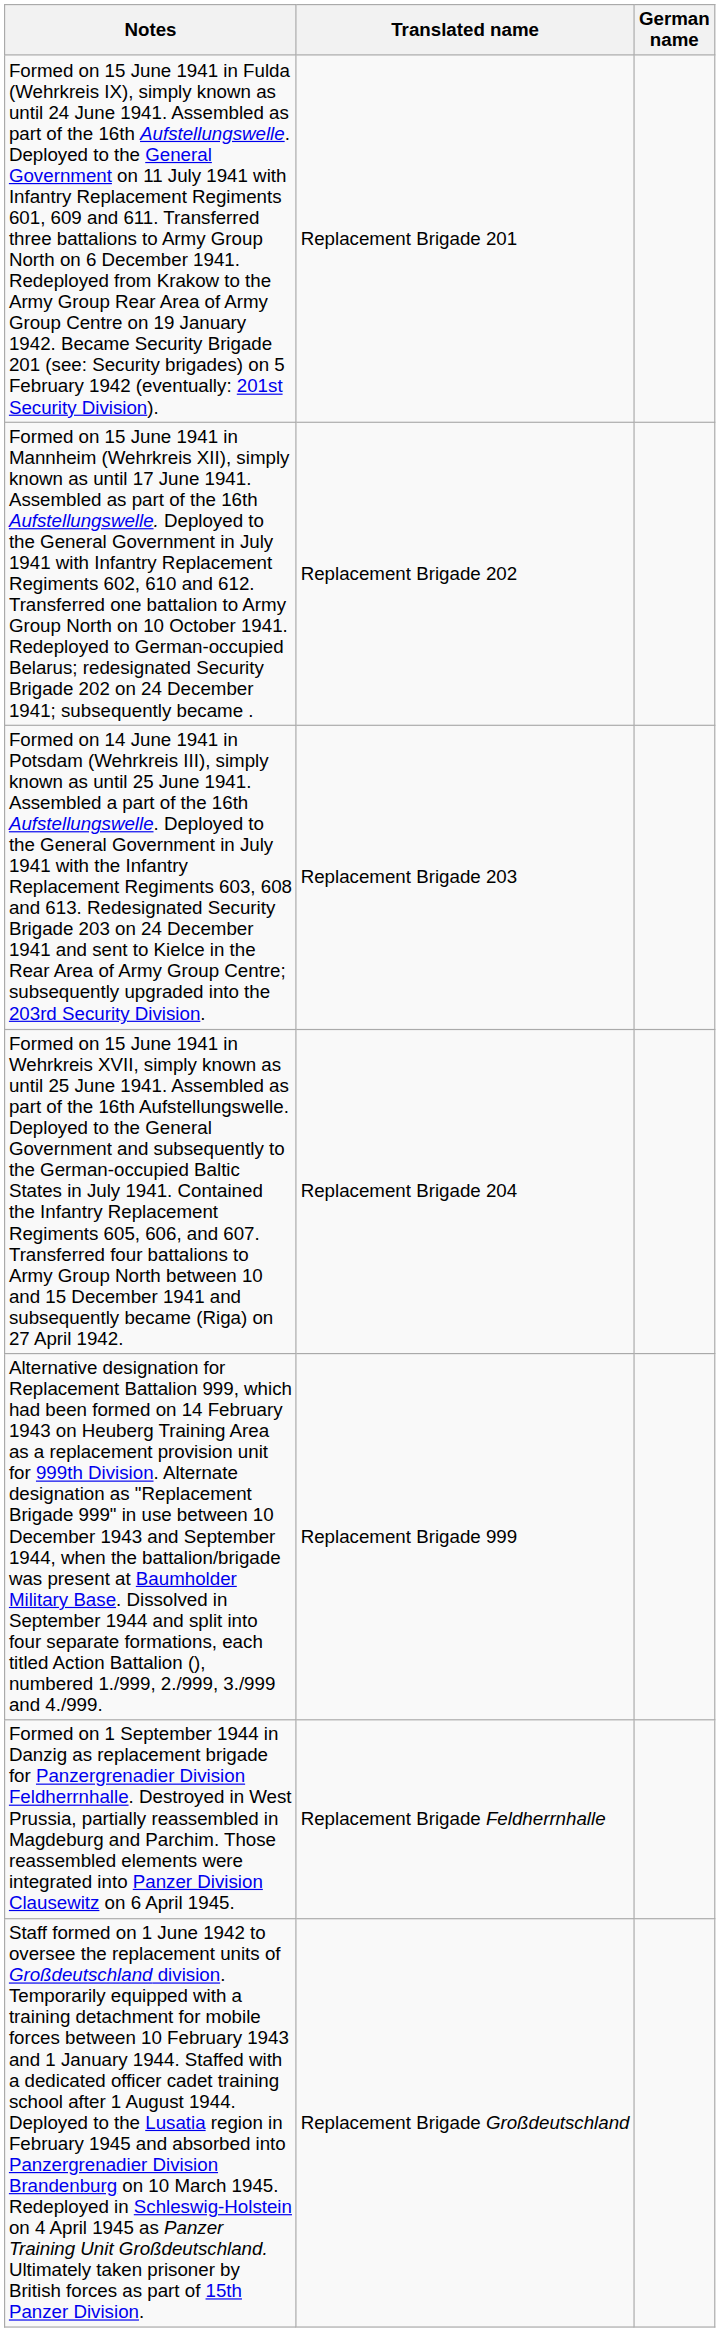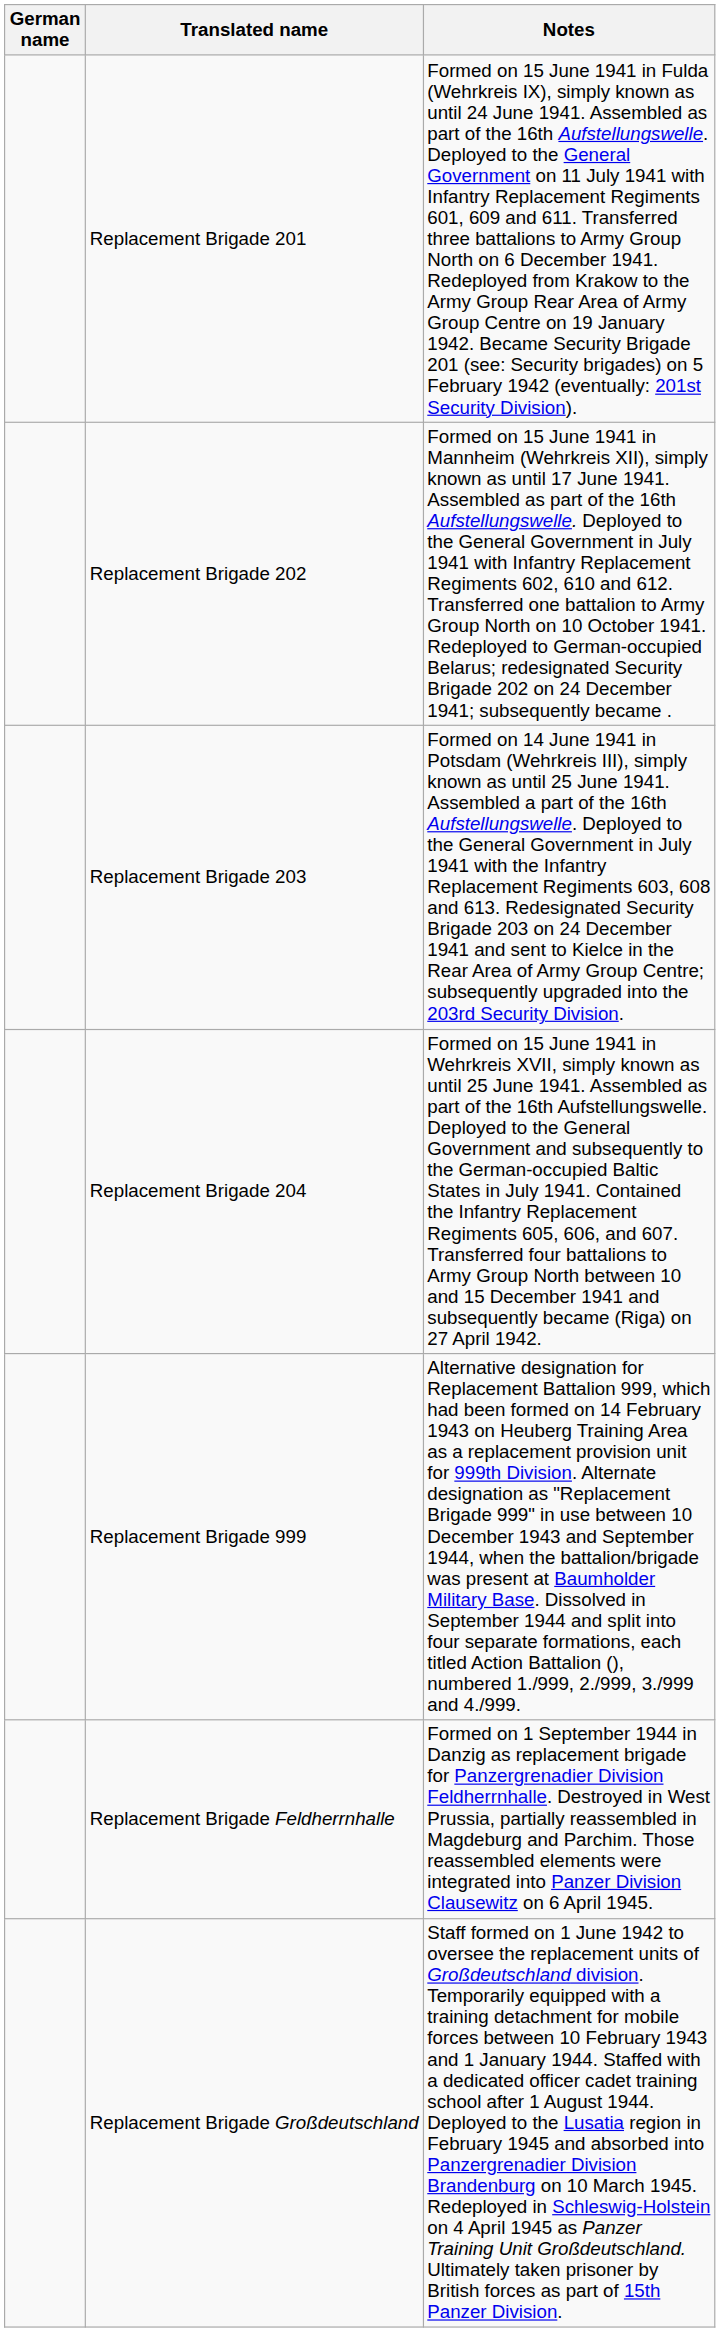columns swapped: German name <-> Notes
